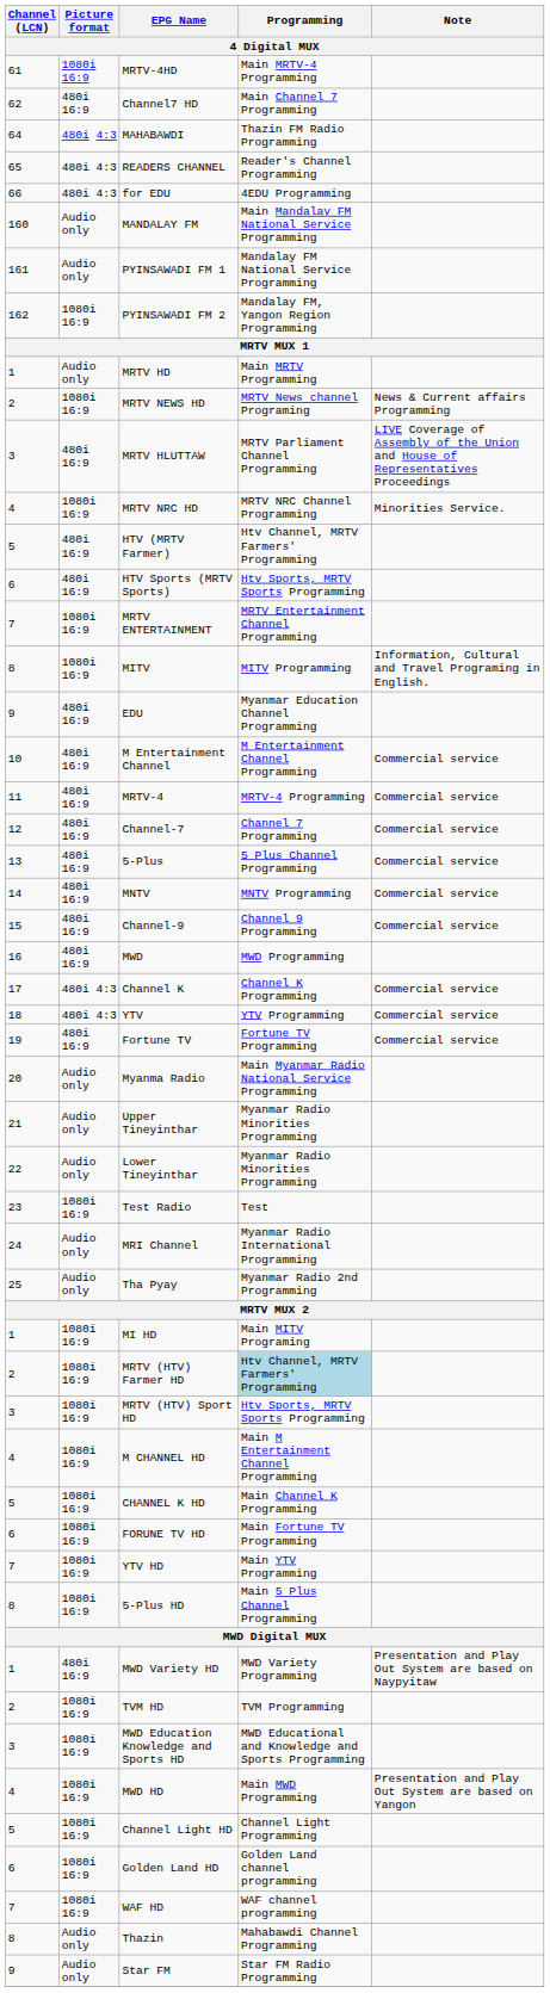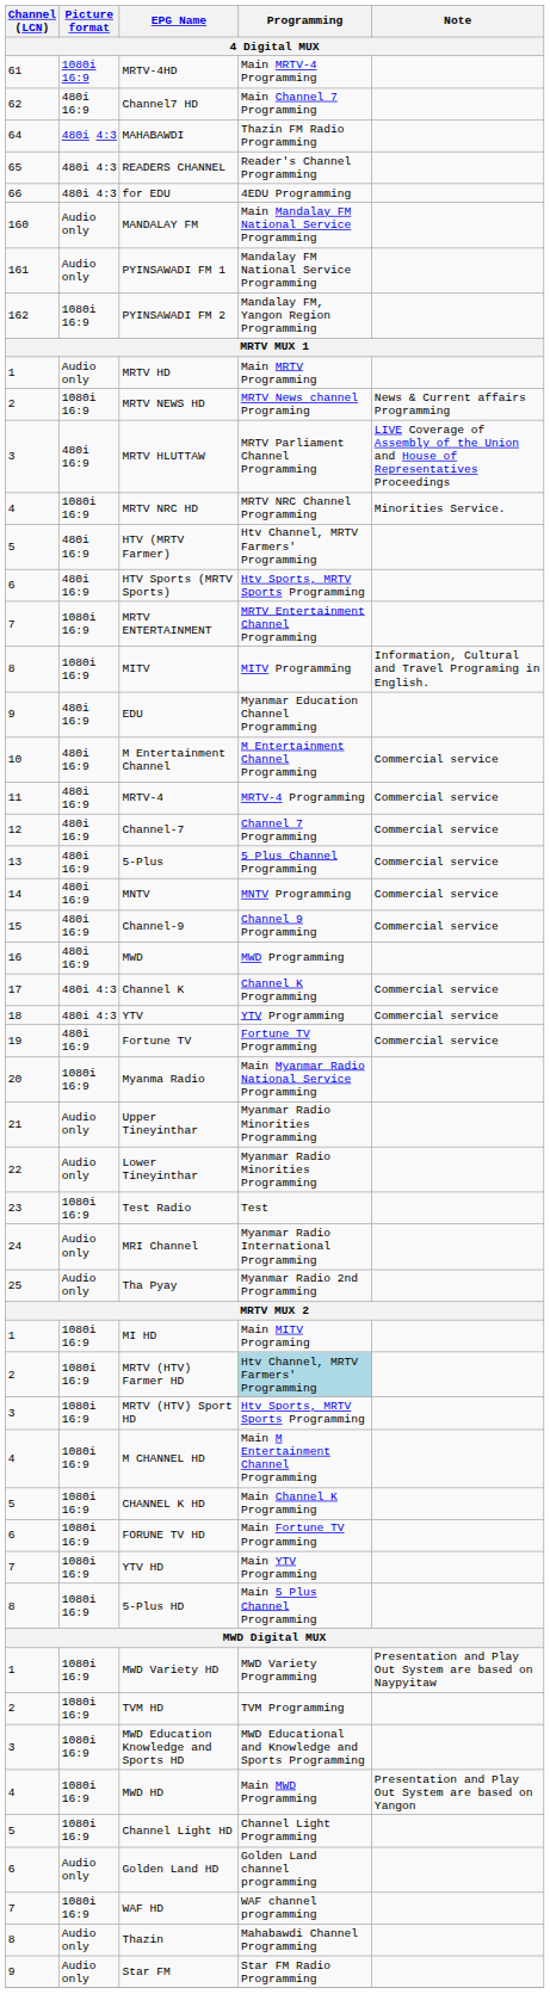Myanma Radio | Picture format: Audio only -> 1080i 16:9
MWD Variety HD | Picture format: 480i 16:9 -> 1080i 16:9
Golden Land HD | Picture format: 1080i 16:9 -> Audio only
